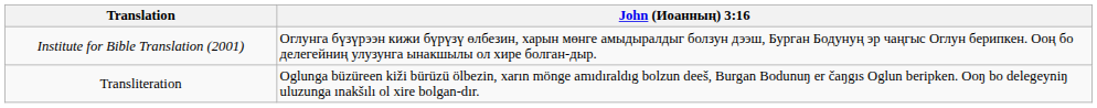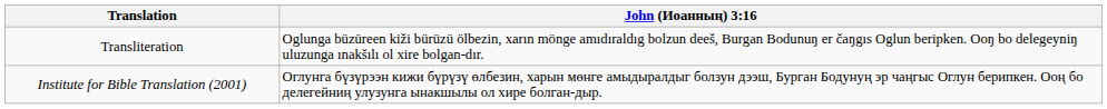rows swapped: Institute for Bible Translation (2001) <-> Transliteration
